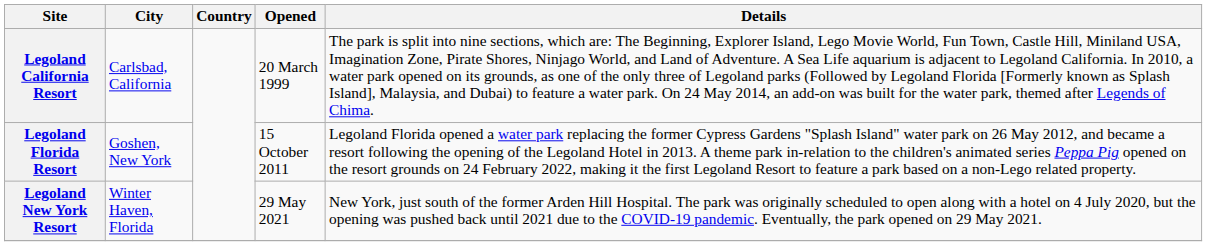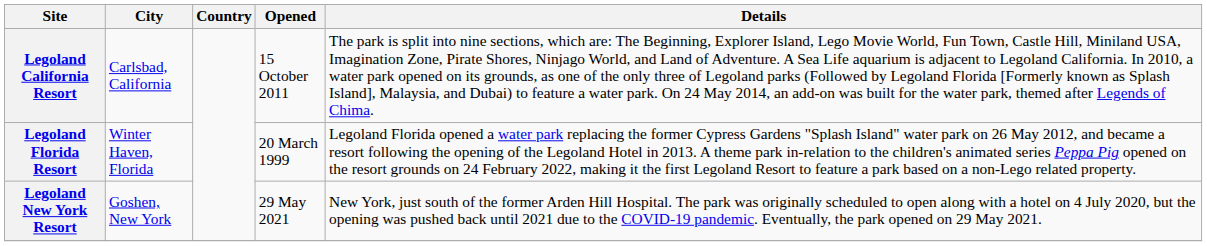Legoland California Resort | Opened: 20 March 1999 -> 15 October 2011
Legoland Florida Resort | City: Goshen, New York -> Winter Haven, Florida
Legoland Florida Resort | Opened: 15 October 2011 -> 20 March 1999
Legoland New York Resort | City: Winter Haven, Florida -> Goshen, New York
